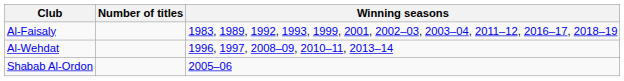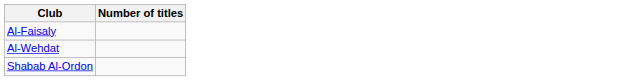- column: Winning seasons | 1983, 1989, 1992, 1993, 1999, 2001, 2002–03, 2003–04, 2011–12, 2016–17, 2018–19 | 1996, 1997, 2008–09, 2010–11, 2013–14 | 2005–06
